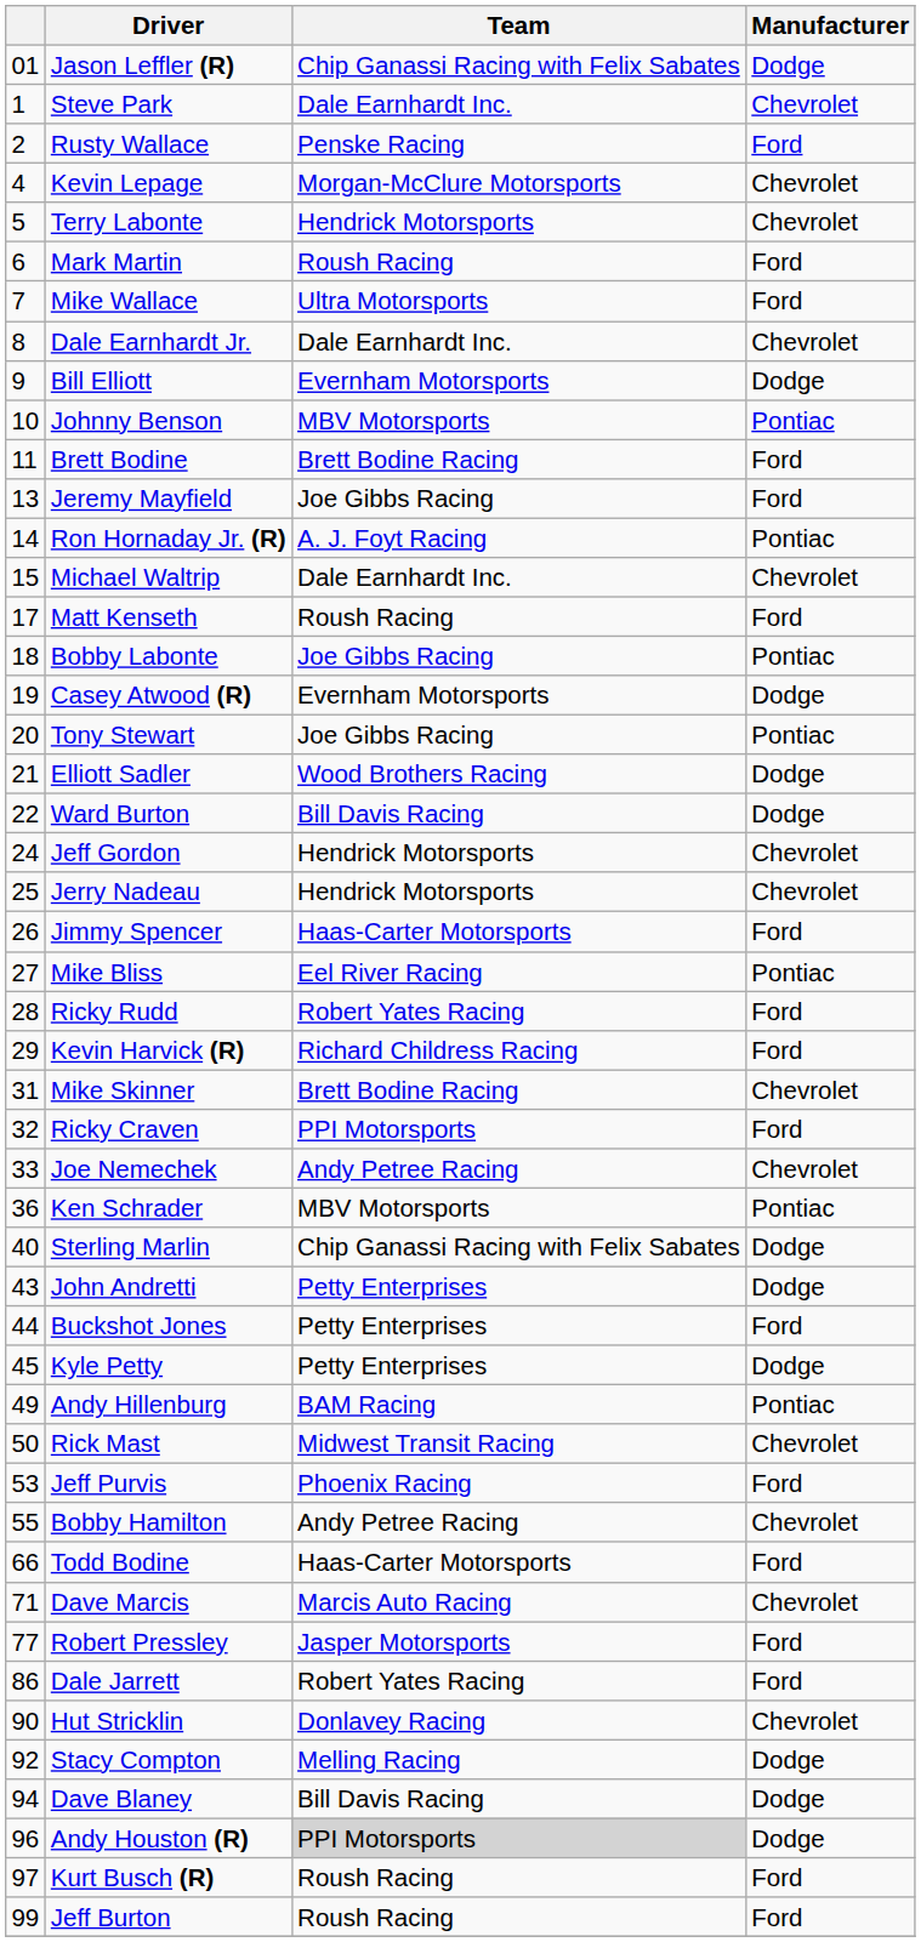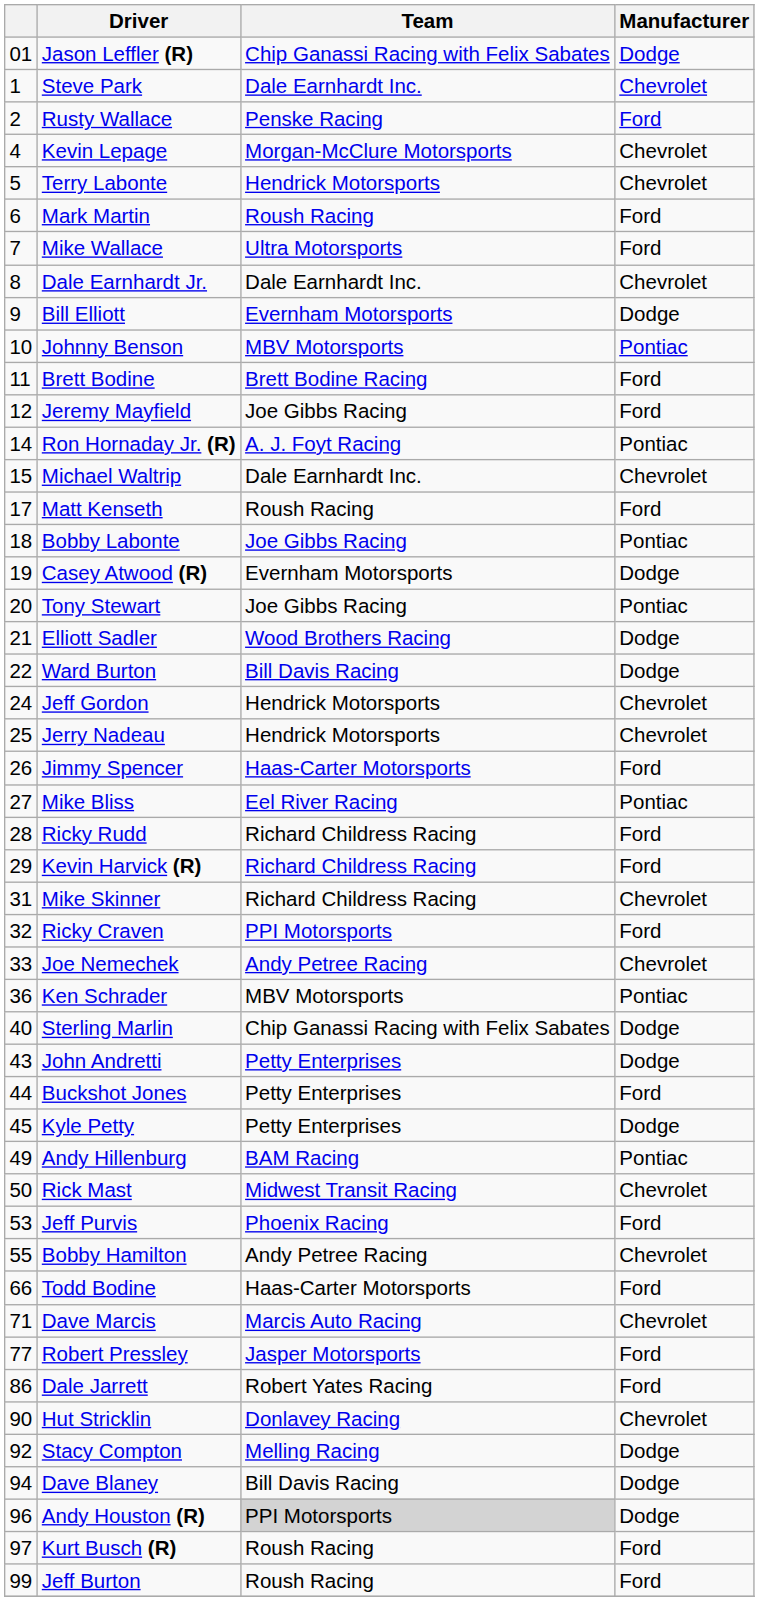Jeremy Mayfield | column 1: 13 -> 12
Ricky Rudd | Team: Robert Yates Racing -> Richard Childress Racing
Mike Skinner | Team: Brett Bodine Racing -> Richard Childress Racing
